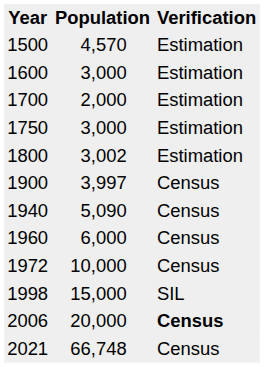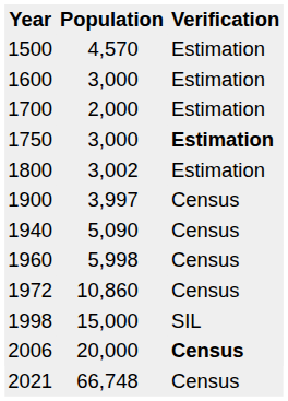1750 | Verification: normal -> bold
1960 | Population: 6,000 -> 5,998
1972 | Population: 10,000 -> 10,860
